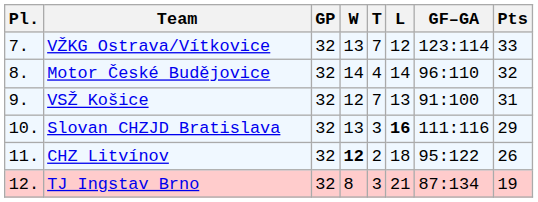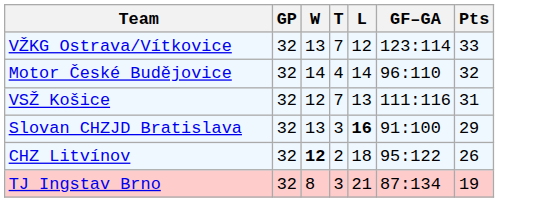- column: Pl. | 7. | 8. | 9. | 10. | 11. | 12.
VSŽ Košice | GF–GA: 91:100 -> 111:116
Slovan CHZJD Bratislava | GF–GA: 111:116 -> 91:100
